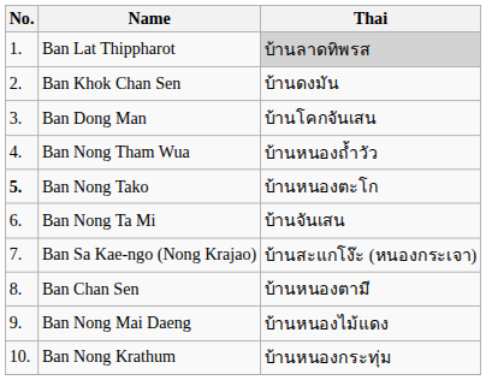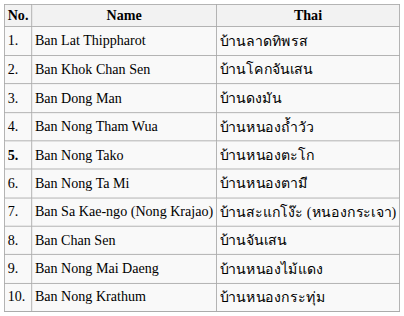Ban Lat Thippharot | Thai: lightgrey background -> no background
Ban Khok Chan Sen | Thai: บ้านดงมัน -> บ้านโคกจันเสน
Ban Dong Man | Thai: บ้านโคกจันเสน -> บ้านดงมัน
Ban Nong Ta Mi | Thai: บ้านจันเสน -> บ้านหนองตามี
Ban Chan Sen | Thai: บ้านหนองตามี -> บ้านจันเสน
